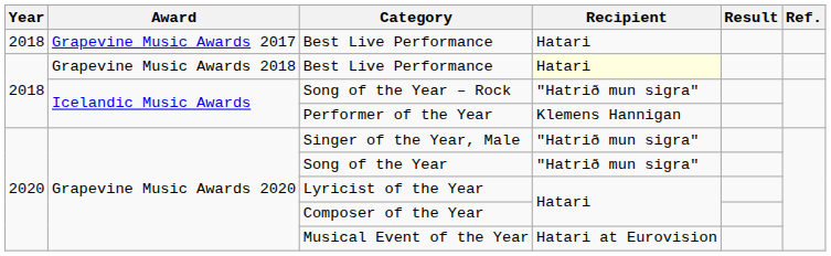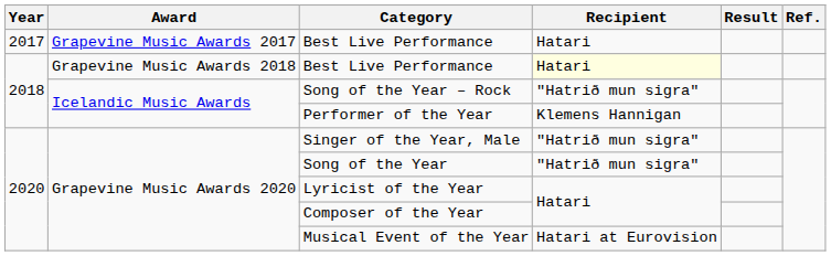Grapevine Music Awards 2017 / Best Live Performance | Year: 2018 -> 2017
